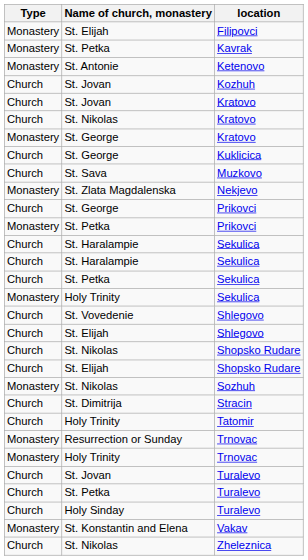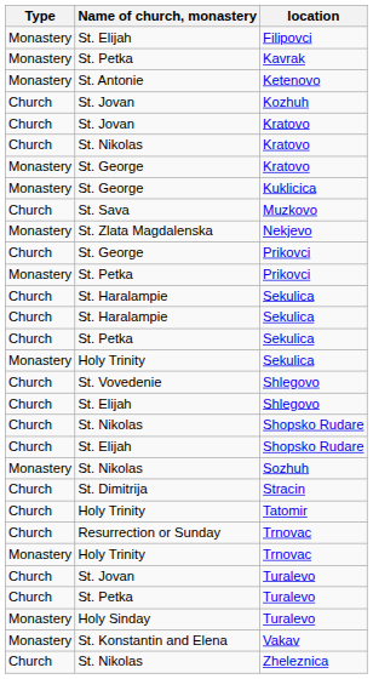Kuklicica | Type: Church -> Monastery
Resurrection or Sunday / Trnovac | Type: Monastery -> Church
Holy Sinday / Turalevo | Type: Church -> Monastery
